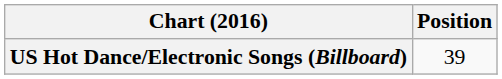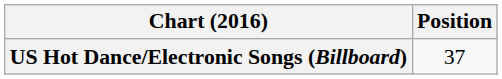US Hot Dance/Electronic Songs (Billboard) | Position: 39 -> 37
